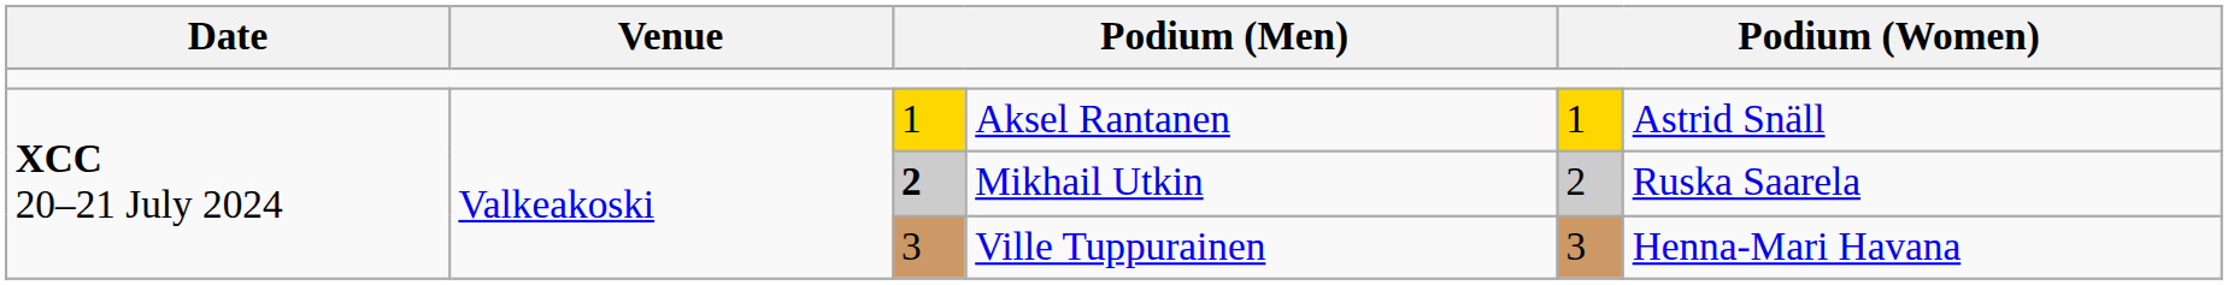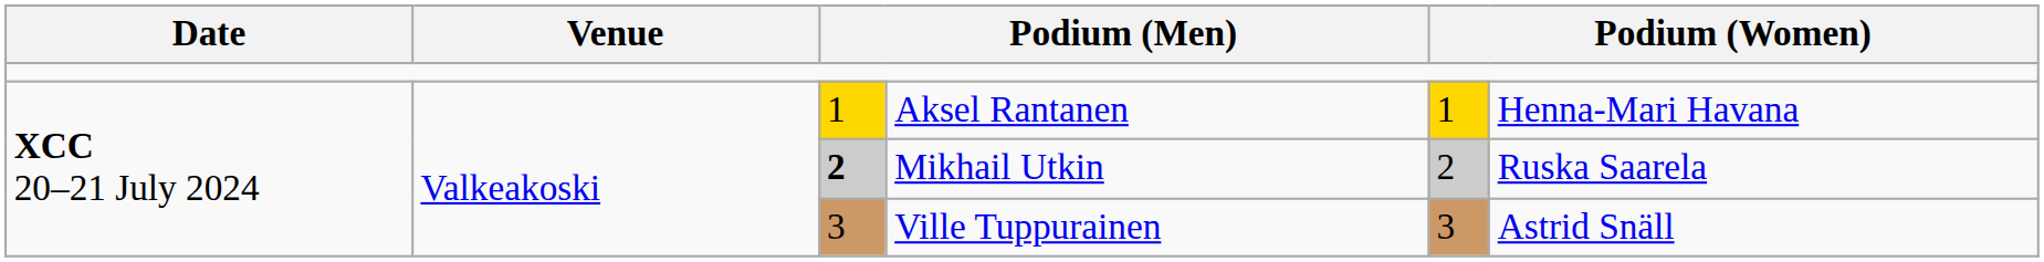Aksel Rantanen | column 6: Astrid Snäll -> Henna-Mari Havana
Ville Tuppurainen | column 6: Henna-Mari Havana -> Astrid Snäll
